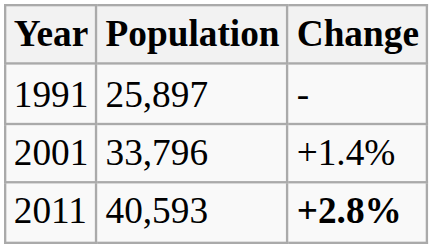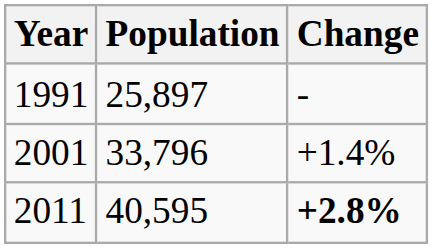2011 | Population: 40,593 -> 40,595
